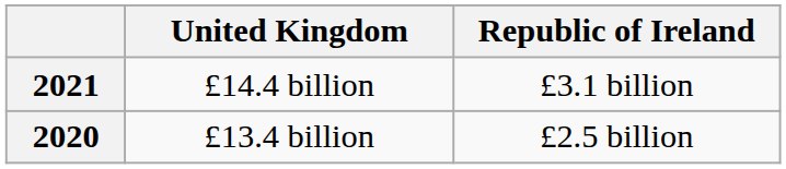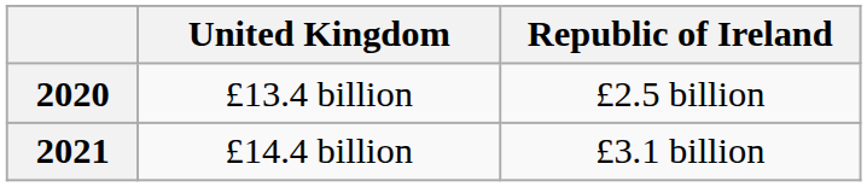rows swapped: 2020 <-> 2021
